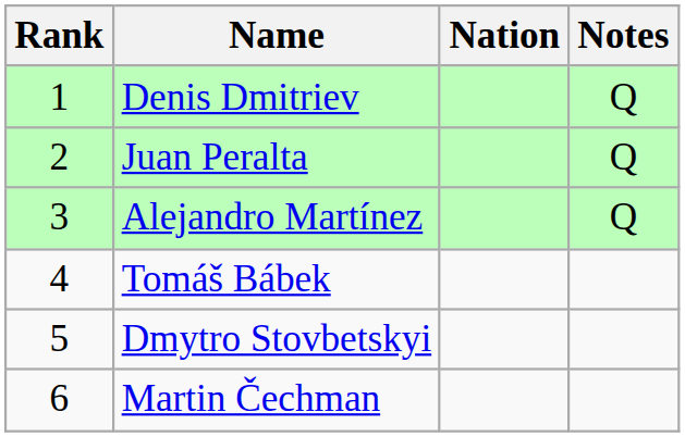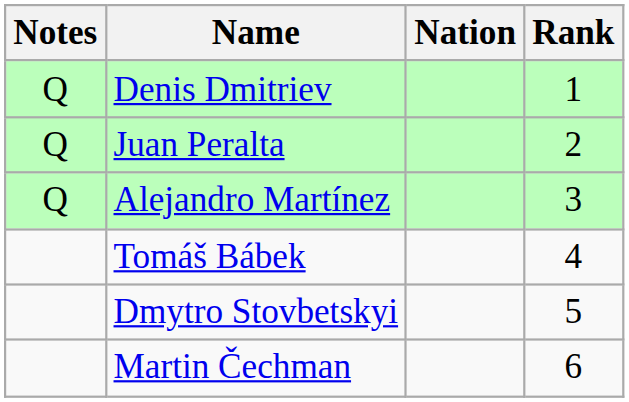columns swapped: Rank <-> Notes
